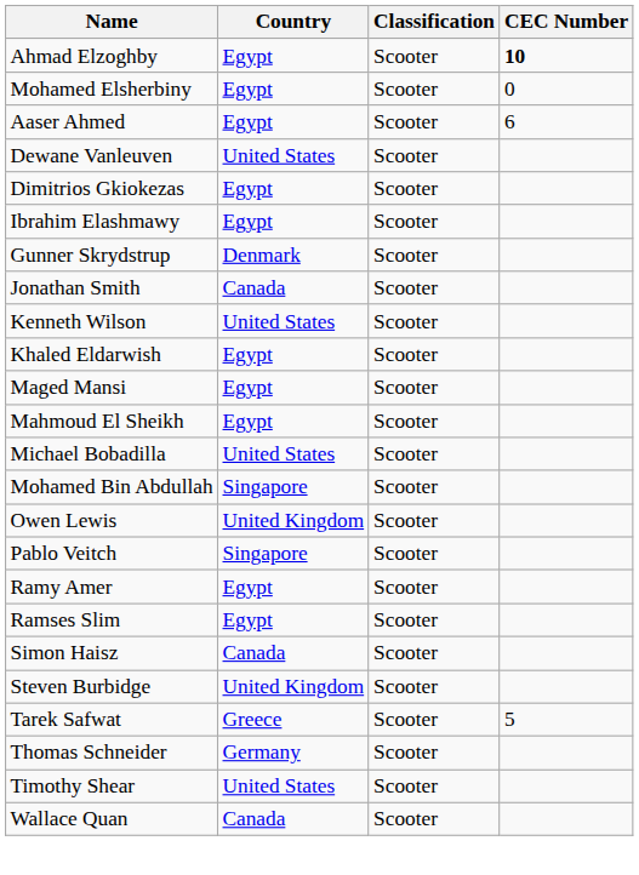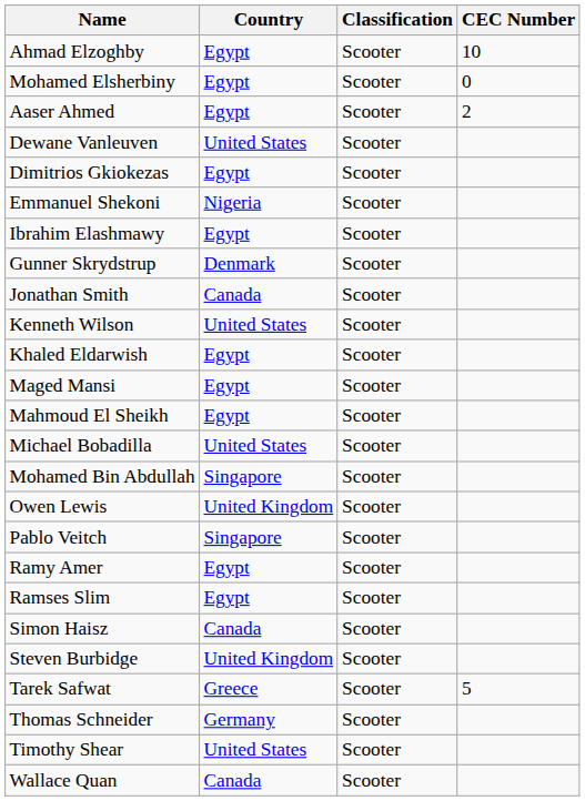Ahmad Elzoghby | CEC Number: bold -> normal
Aaser Ahmed | CEC Number: 6 -> 2
+ row: Emmanuel Shekoni | Nigeria | Scooter
